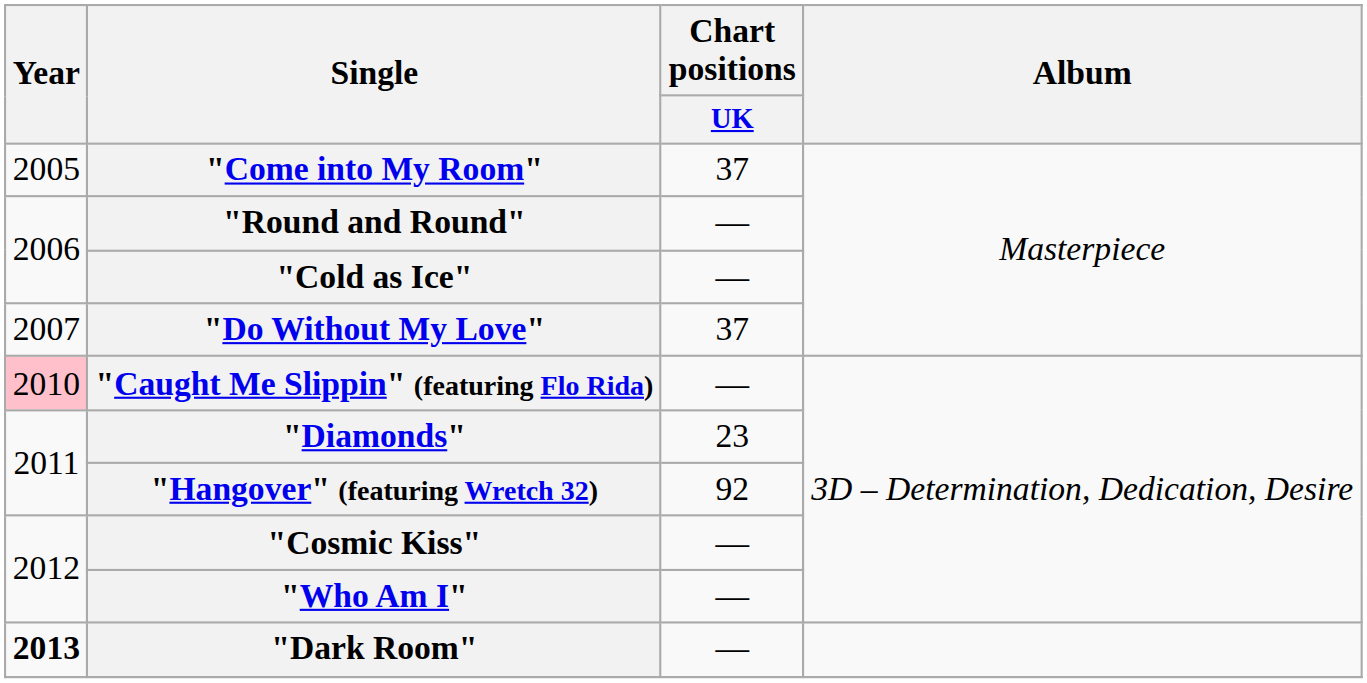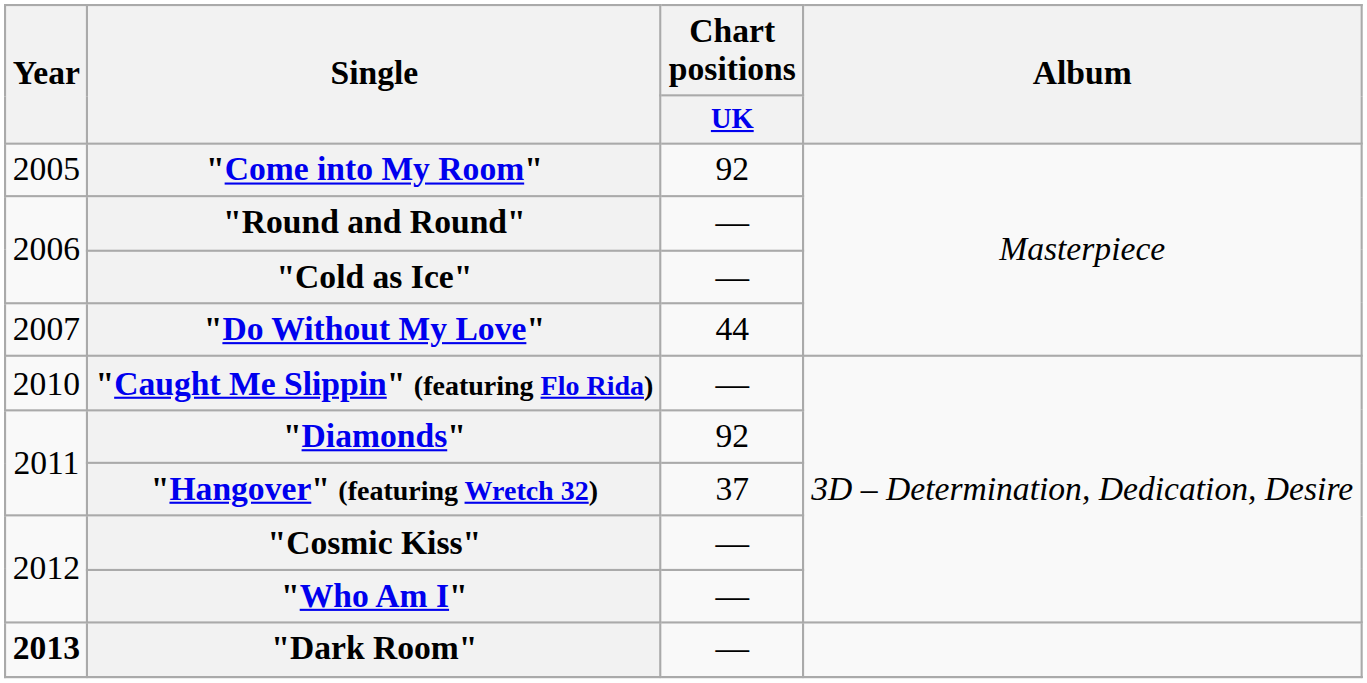"Come into My Room" | Chart positions / UK: 37 -> 92
"Do Without My Love" | Chart positions / UK: 37 -> 44
"Caught Me Slippin" (featuring Flo Rida) | Year: pink background -> no background
"Diamonds" | Chart positions / UK: 23 -> 92
"Hangover" (featuring Wretch 32) | Chart positions / UK: 92 -> 37
